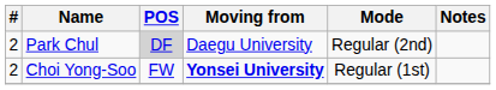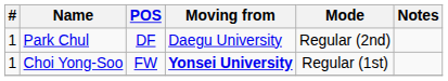Park Chul | #: 2 -> 1
Park Chul | POS: lightgrey background -> no background
Choi Yong-Soo | #: 2 -> 1
